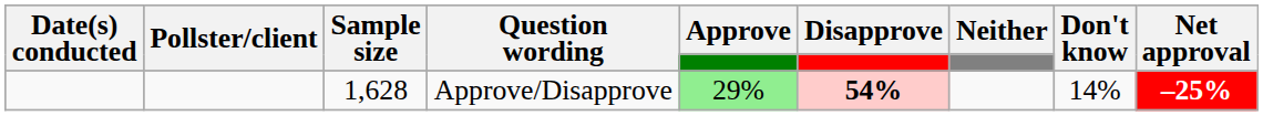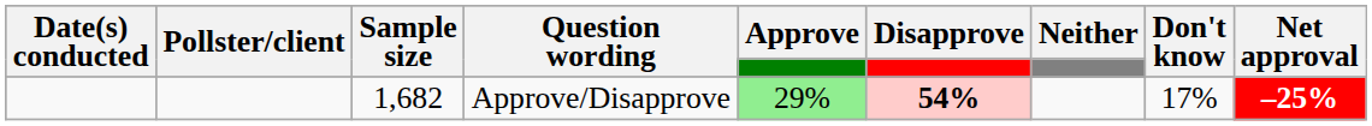Approve/Disapprove | Sample size: 1,628 -> 1,682
Approve/Disapprove | Don't know: 14% -> 17%
